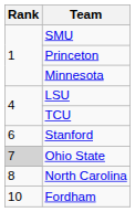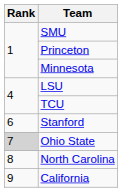+ row: 9 | California
- row: 10 | Fordham
